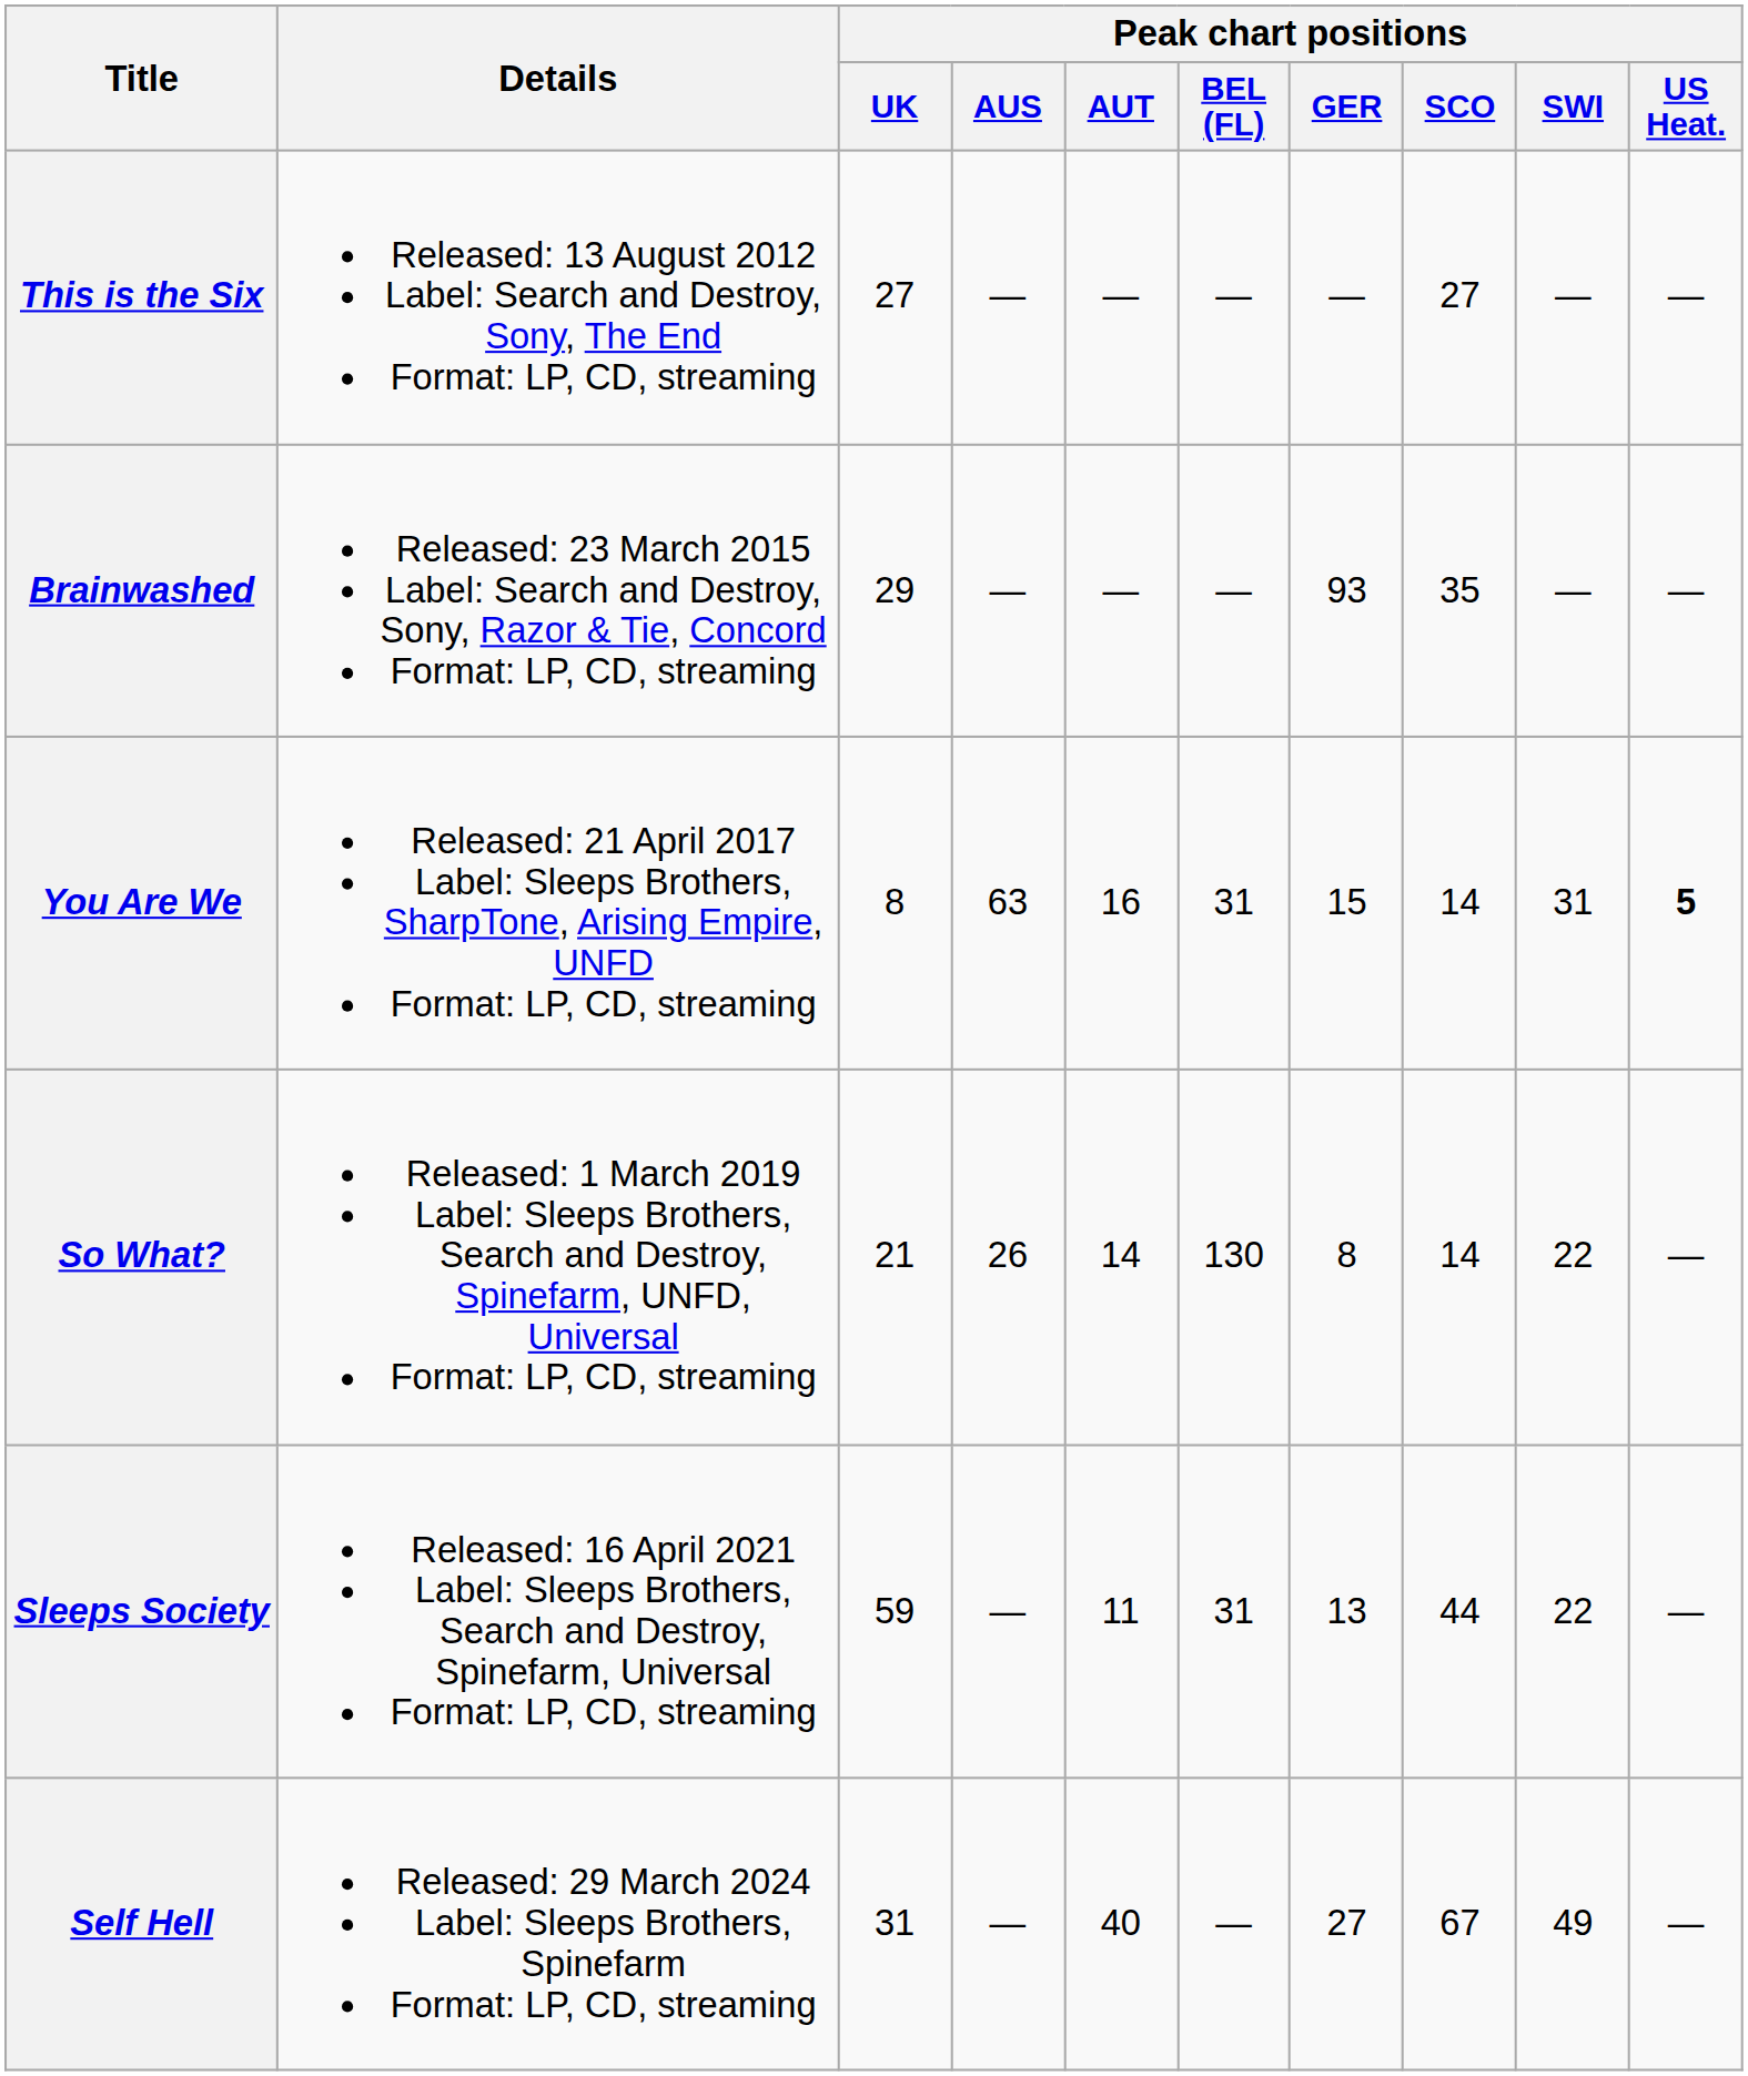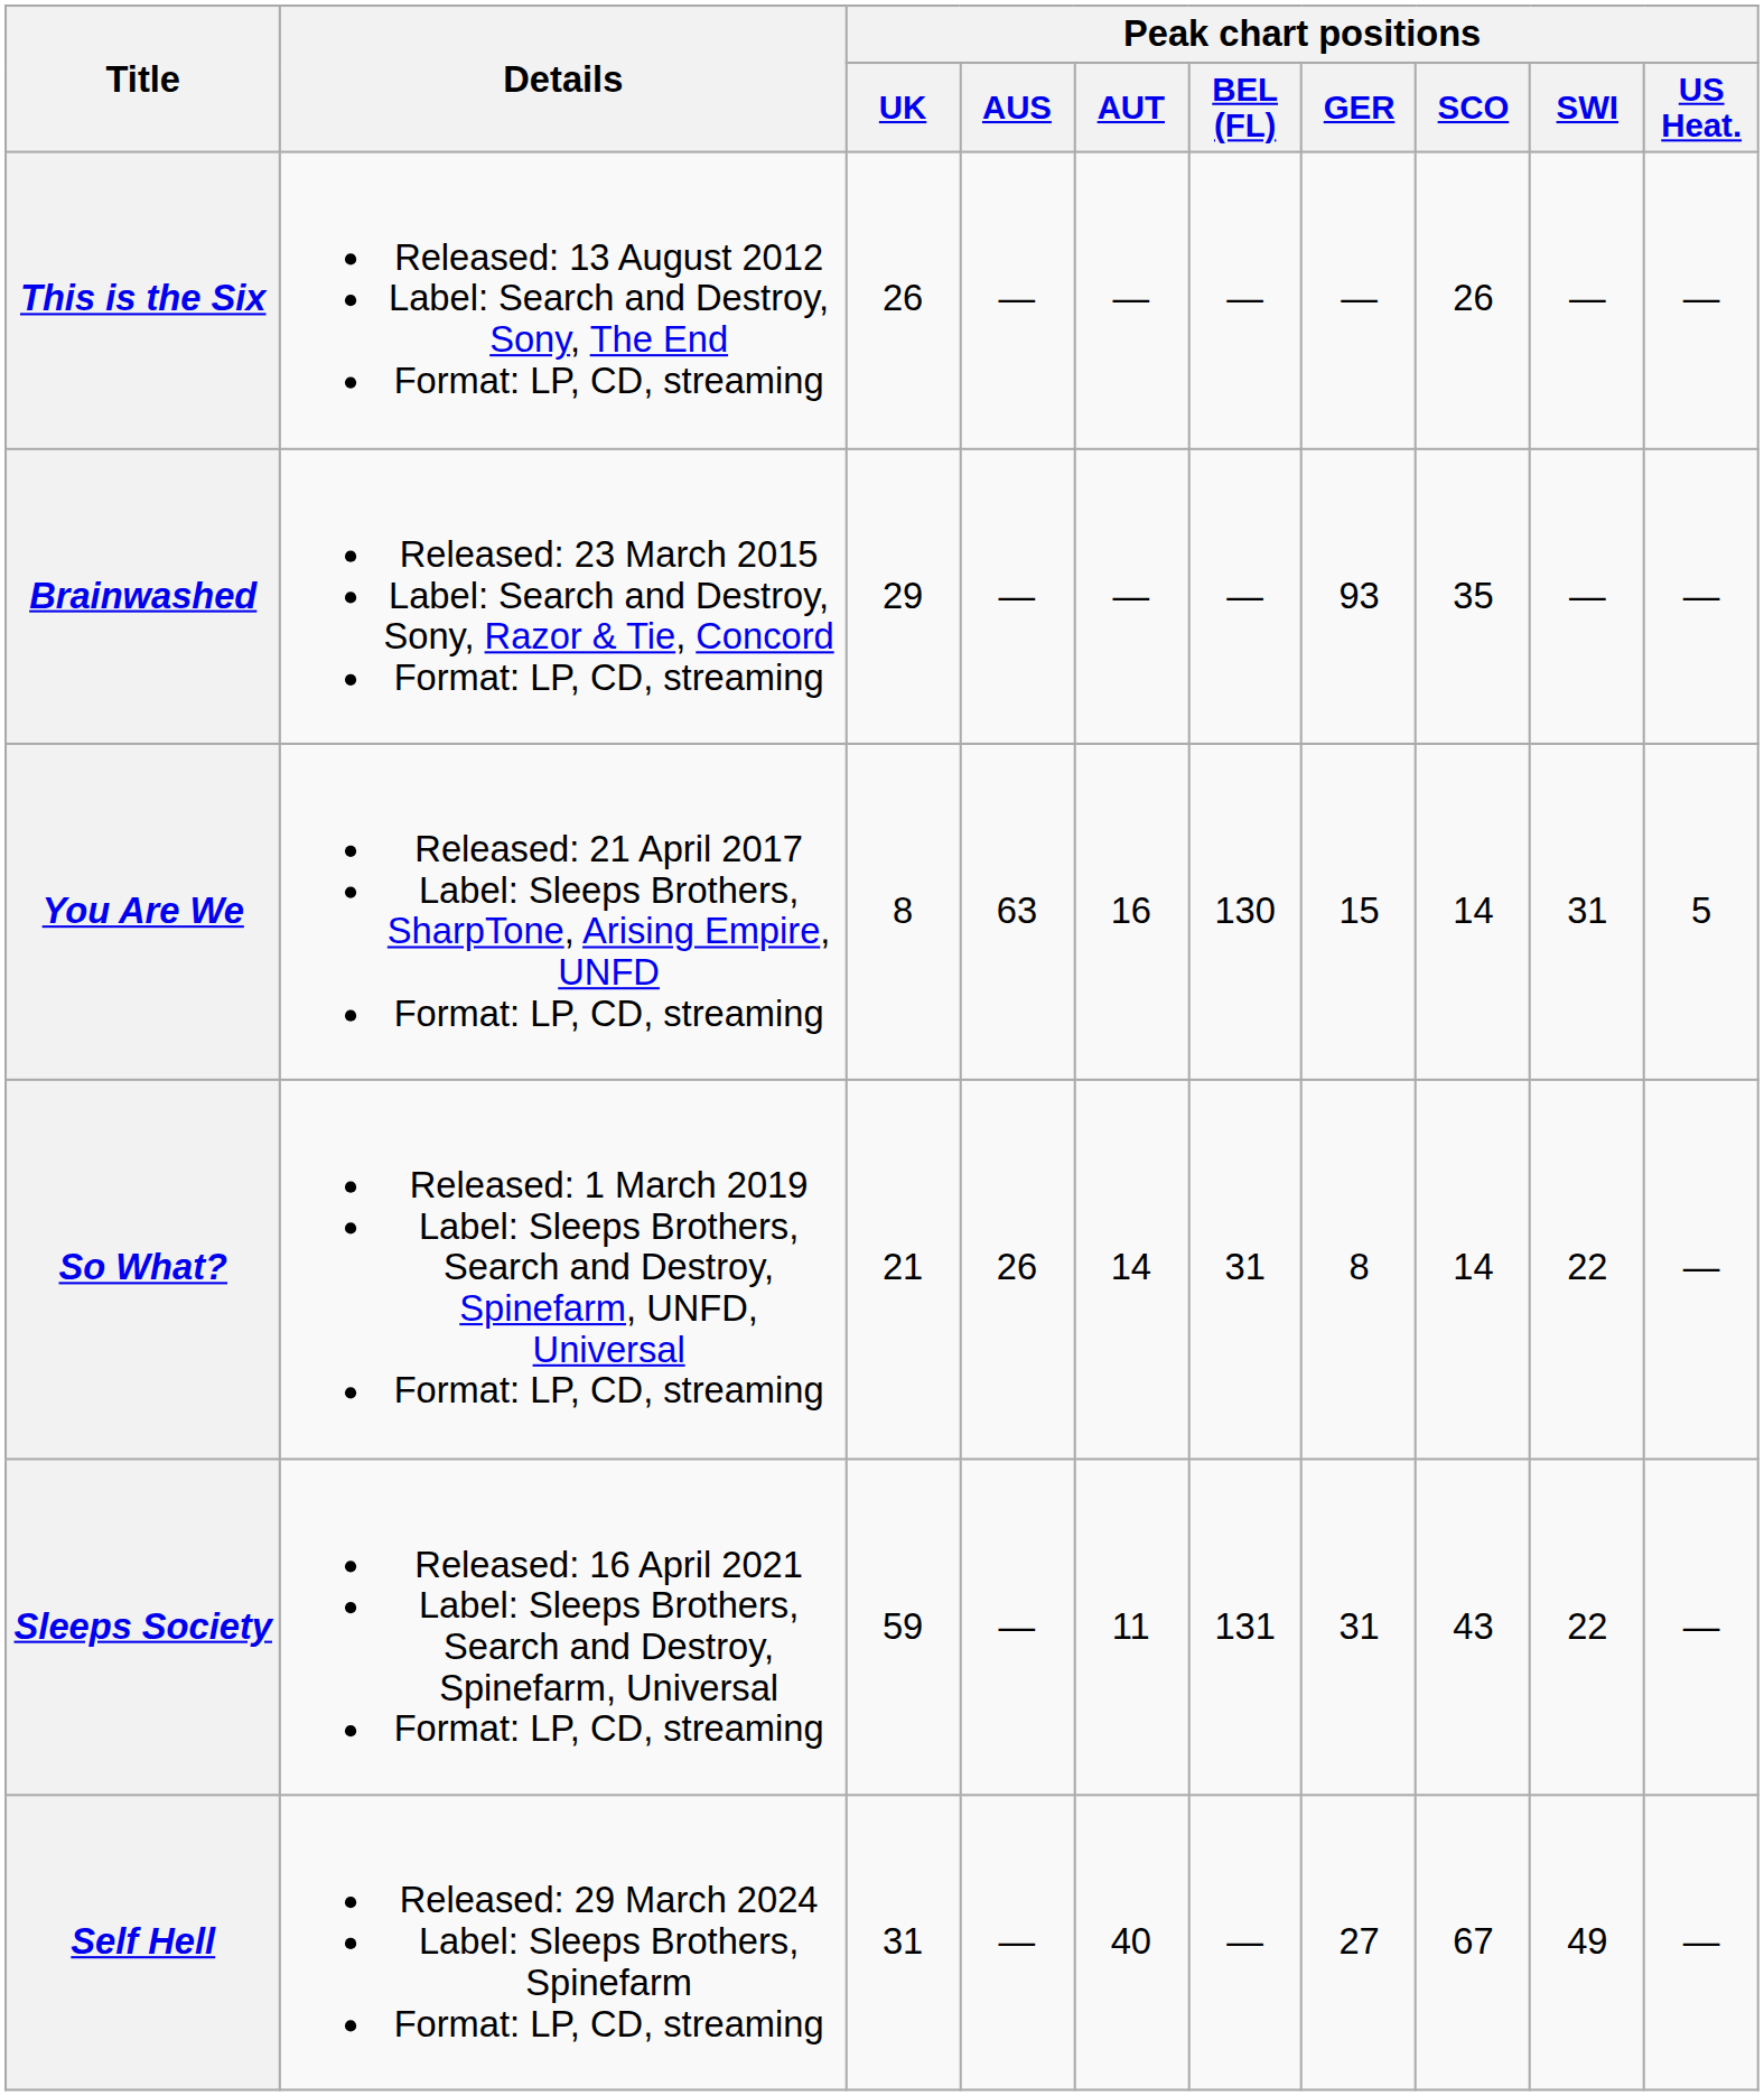This is the Six | Peak chart positions / UK: 27 -> 26
This is the Six | Peak chart positions / SCO: 27 -> 26
You Are We | Peak chart positions / BEL (FL): 31 -> 130
You Are We | Peak chart positions / US Heat.: bold -> normal
So What? | Peak chart positions / BEL (FL): 130 -> 31
Sleeps Society | Peak chart positions / BEL (FL): 31 -> 131
Sleeps Society | Peak chart positions / GER: 13 -> 31
Sleeps Society | Peak chart positions / SCO: 44 -> 43
